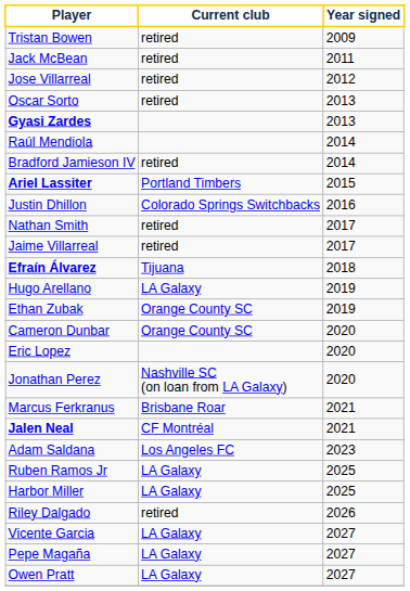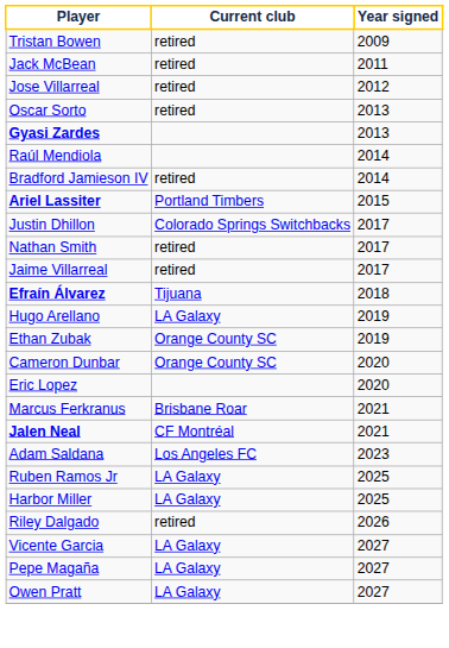Justin Dhillon | Year signed: 2016 -> 2017
- row: Jonathan Perez | Nashville SC (on loan from LA Galaxy) | 2020
